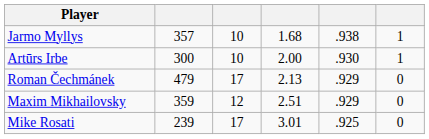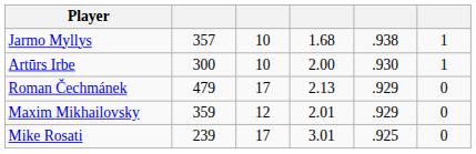Maxim Mikhailovsky | column 4: 2.51 -> 2.01
